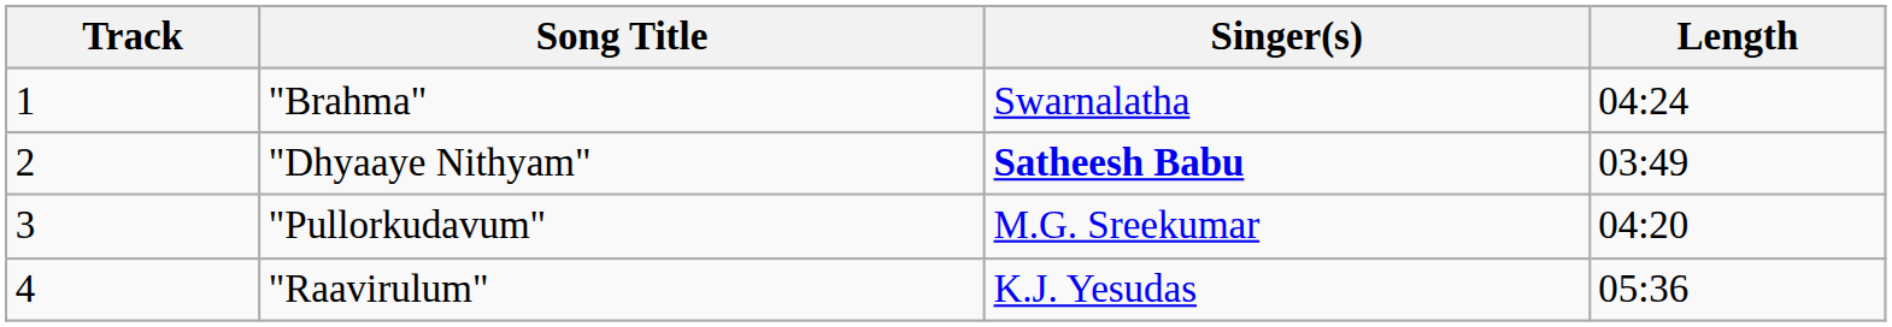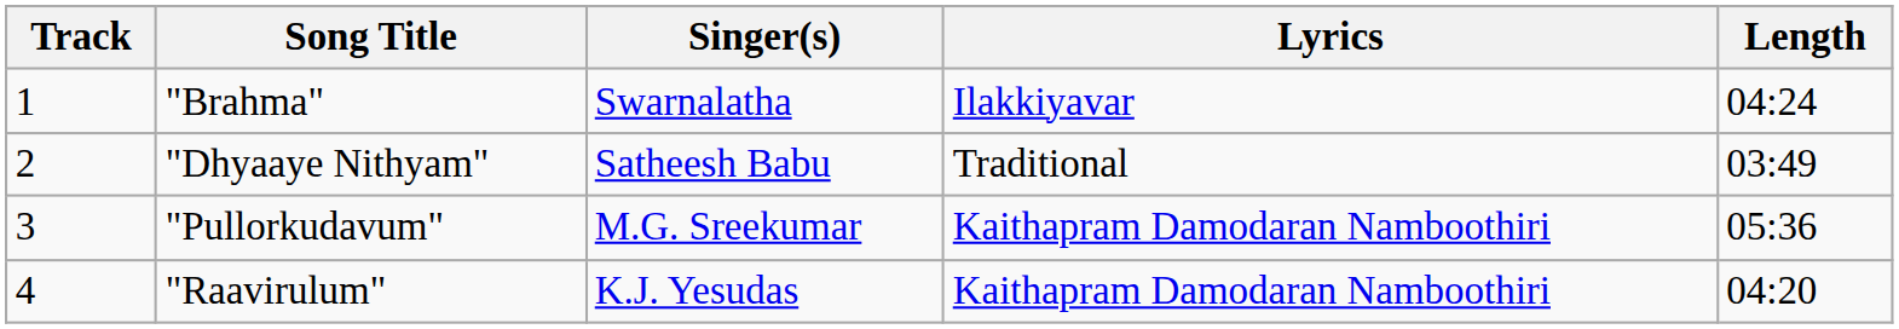+ column: Lyrics | Ilakkiyavar | Traditional | Kaithapram Damodaran Namboothiri | Kaithapram Damodaran Namboothiri
"Dhyaaye Nithyam" | Singer(s): bold -> normal
"Pullorkudavum" | Length: 04:20 -> 05:36
"Raavirulum" | Length: 05:36 -> 04:20
